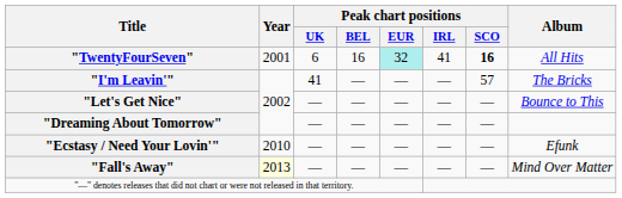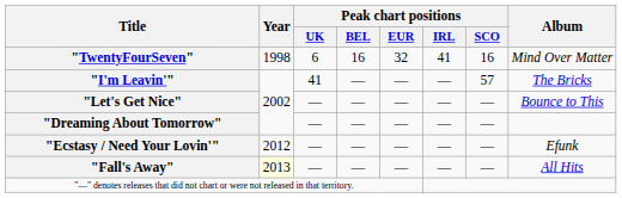"TwentyFourSeven" | Year: 2001 -> 1998
"TwentyFourSeven" | Peak chart positions / EUR: paleturquoise background -> no background
"TwentyFourSeven" | Peak chart positions / SCO: bold -> normal
"TwentyFourSeven" | Album: All Hits -> Mind Over Matter
"Ecstasy / Need Your Lovin'" | Year: 2010 -> 2012
"Fall's Away" | Album: Mind Over Matter -> All Hits
